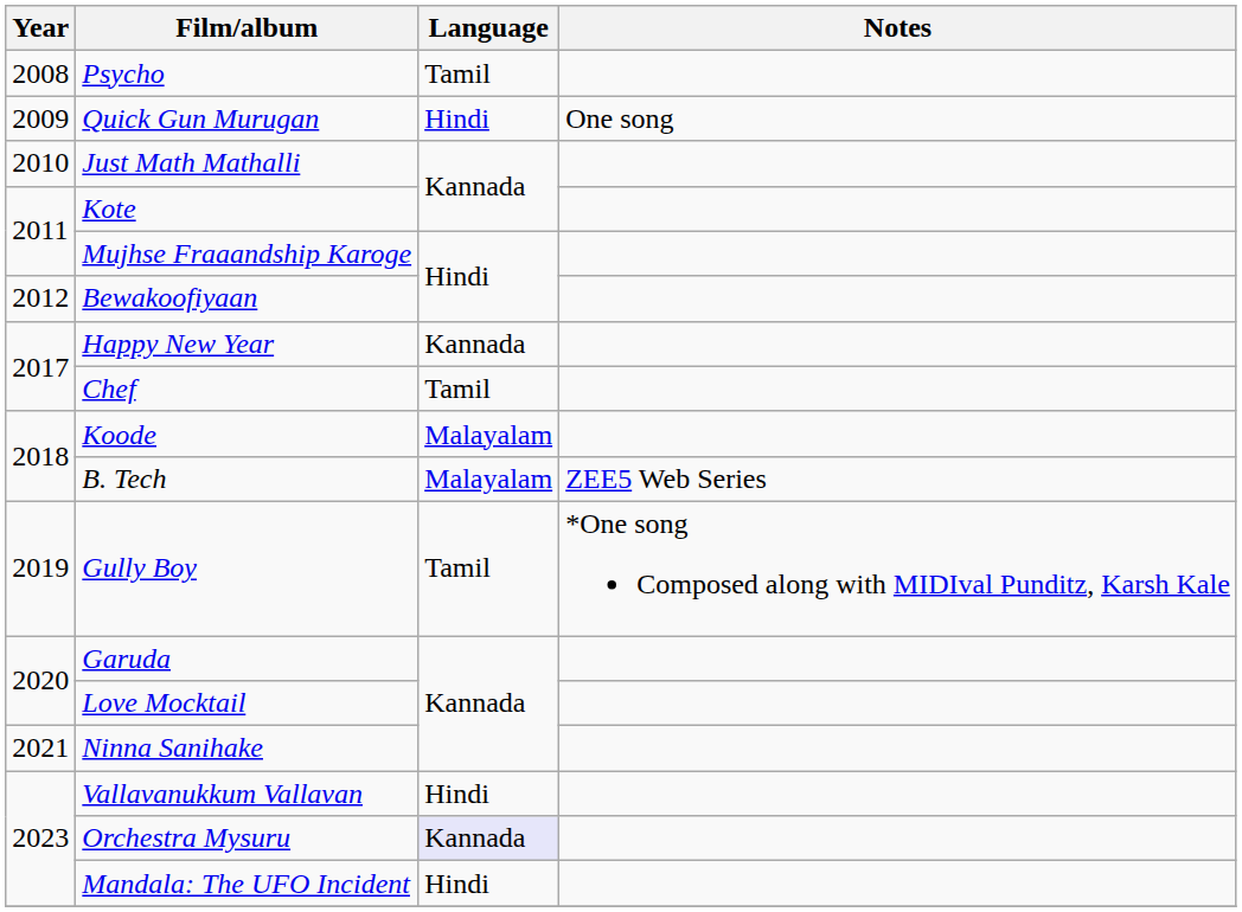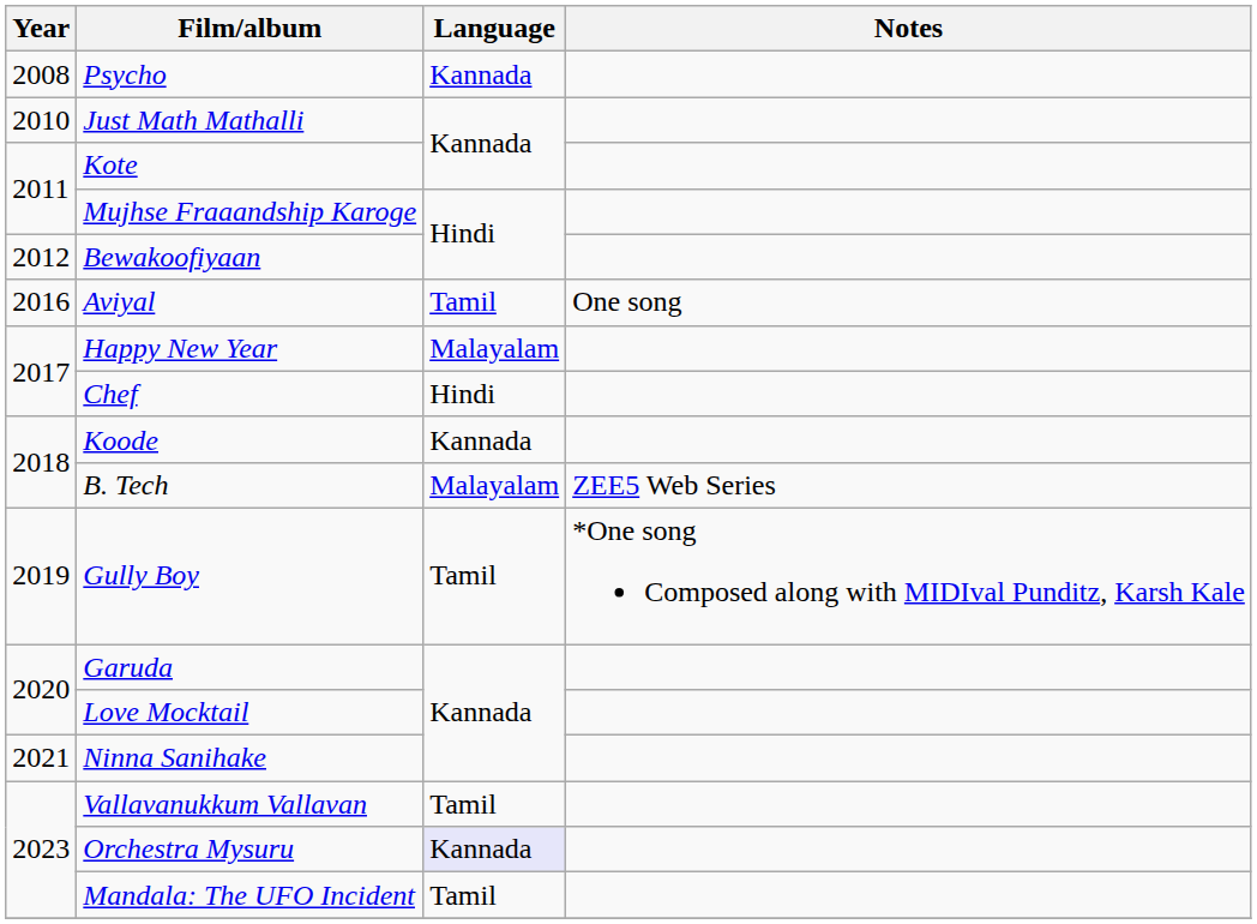Psycho | Language: Tamil -> Kannada
- row: 2009 | Quick Gun Murugan | Hindi | One song
+ row: 2016 | Aviyal | Tamil | One song
Happy New Year | Language: Kannada -> Malayalam
Chef | Language: Tamil -> Hindi
Koode | Language: Malayalam -> Kannada
Vallavanukkum Vallavan | Language: Hindi -> Tamil
Mandala: The UFO Incident | Language: Hindi -> Tamil
